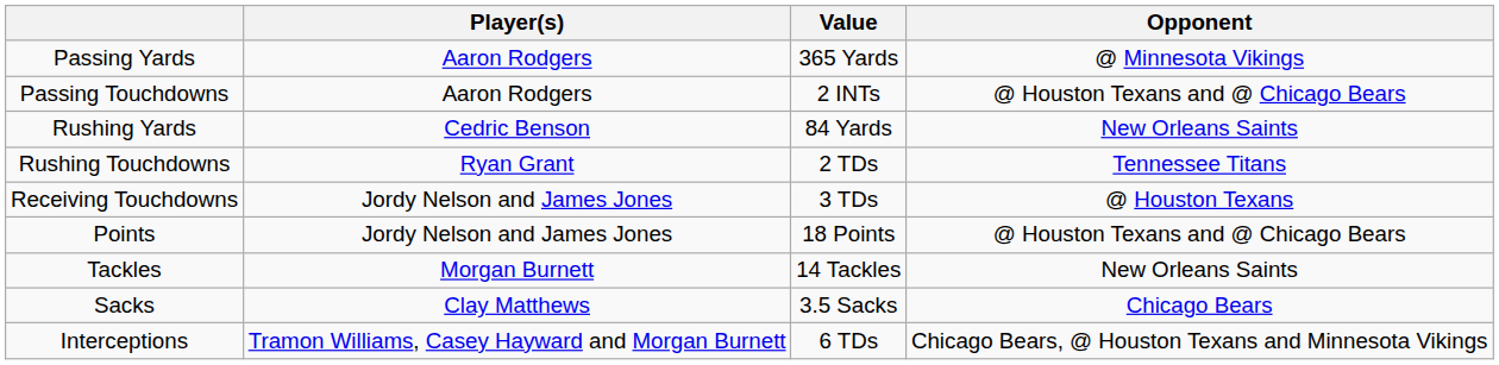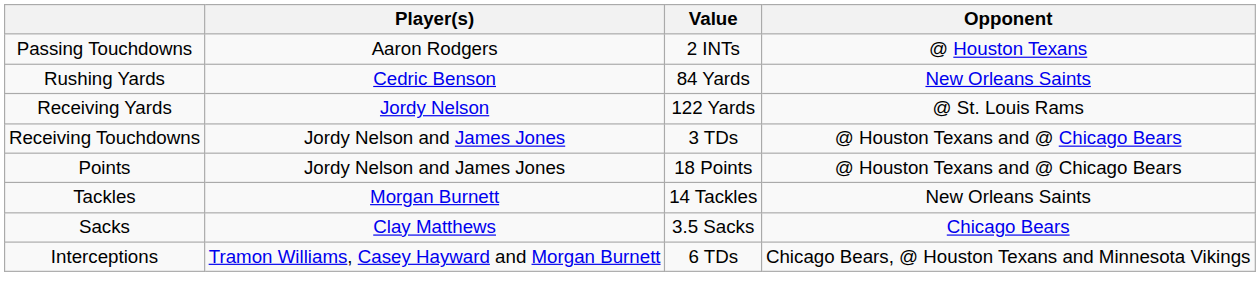- row: Passing Yards | Aaron Rodgers | 365 Yards | @ Minnesota Vikings
Passing Touchdowns | Opponent: @ Houston Texans and @ Chicago Bears -> @ Houston Texans
- row: Rushing Touchdowns | Ryan Grant | 2 TDs | Tennessee Titans
+ row: Receiving Yards | Jordy Nelson | 122 Yards | @ St. Louis Rams
Receiving Touchdowns | Opponent: @ Houston Texans -> @ Houston Texans and @ Chicago Bears
